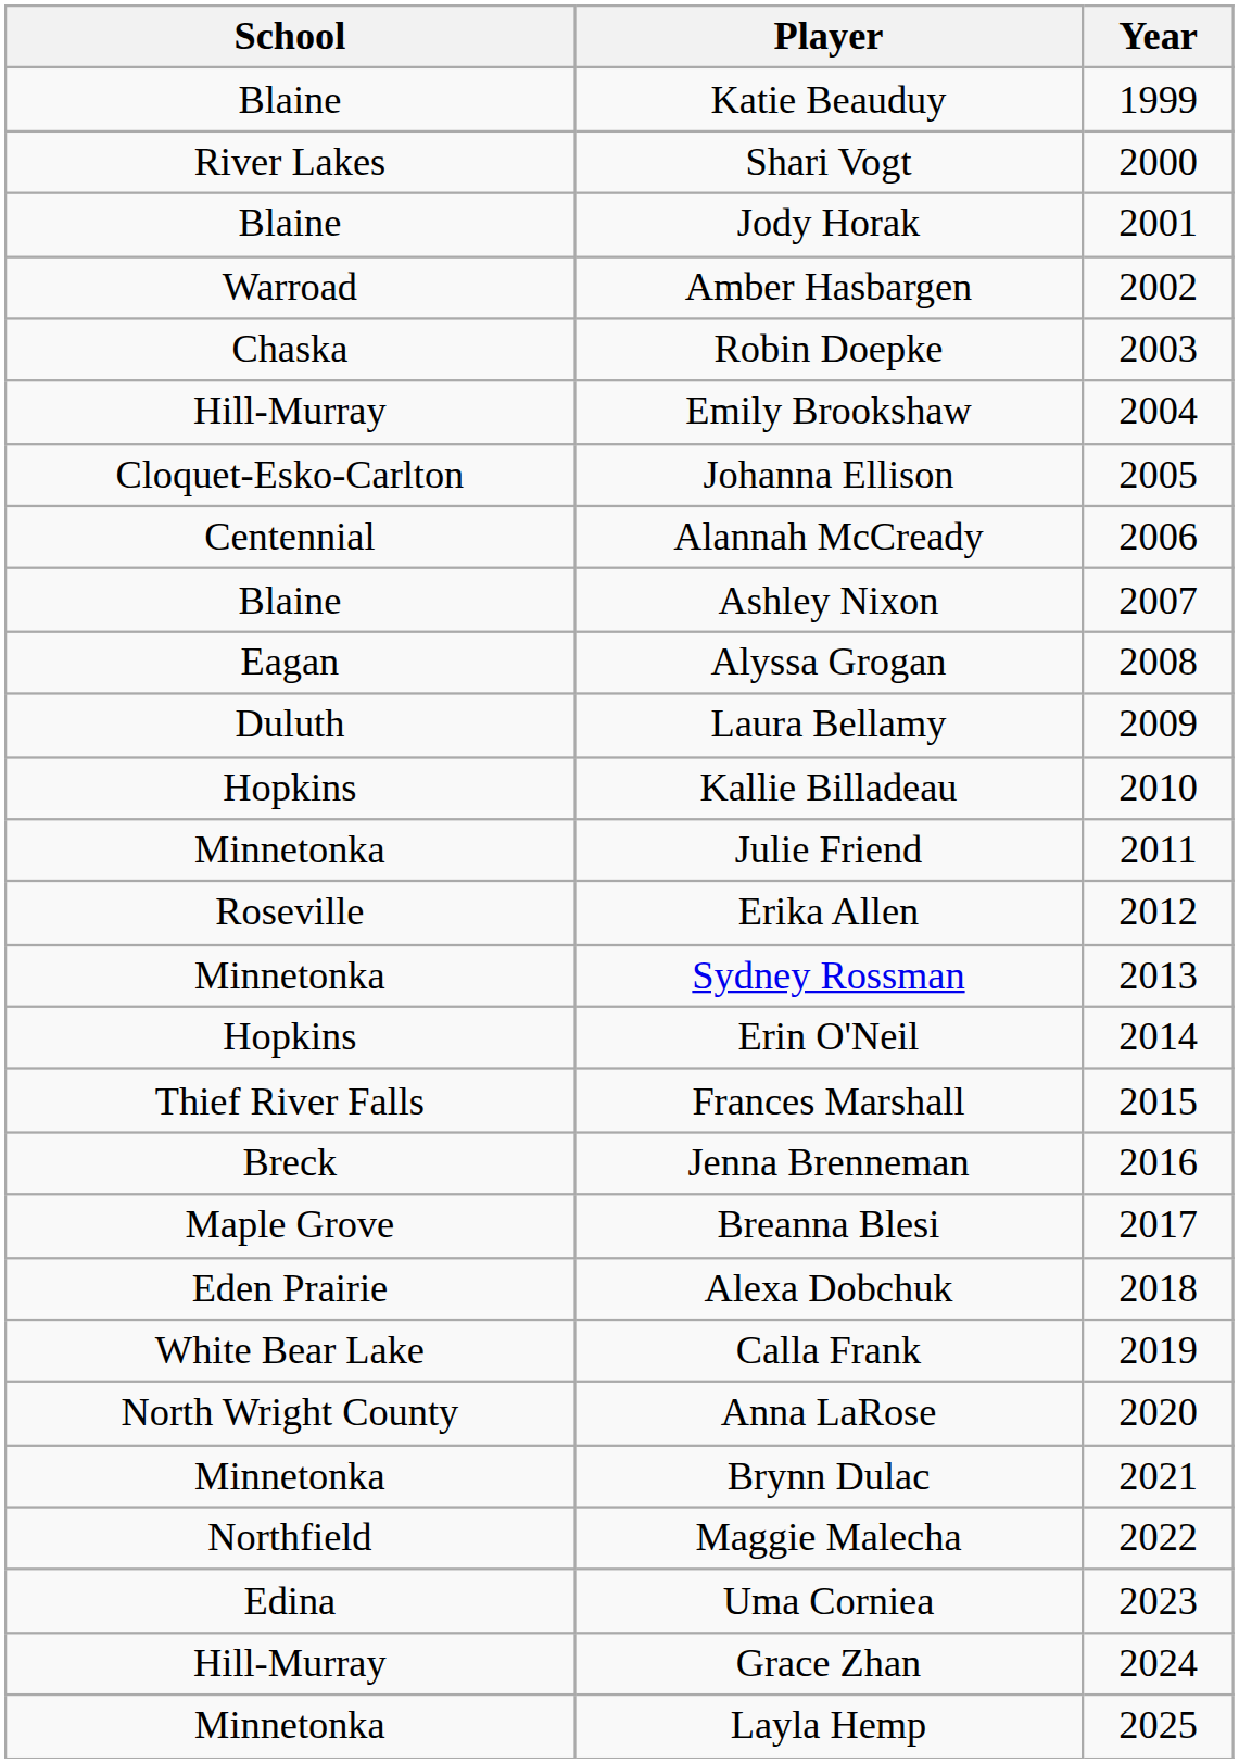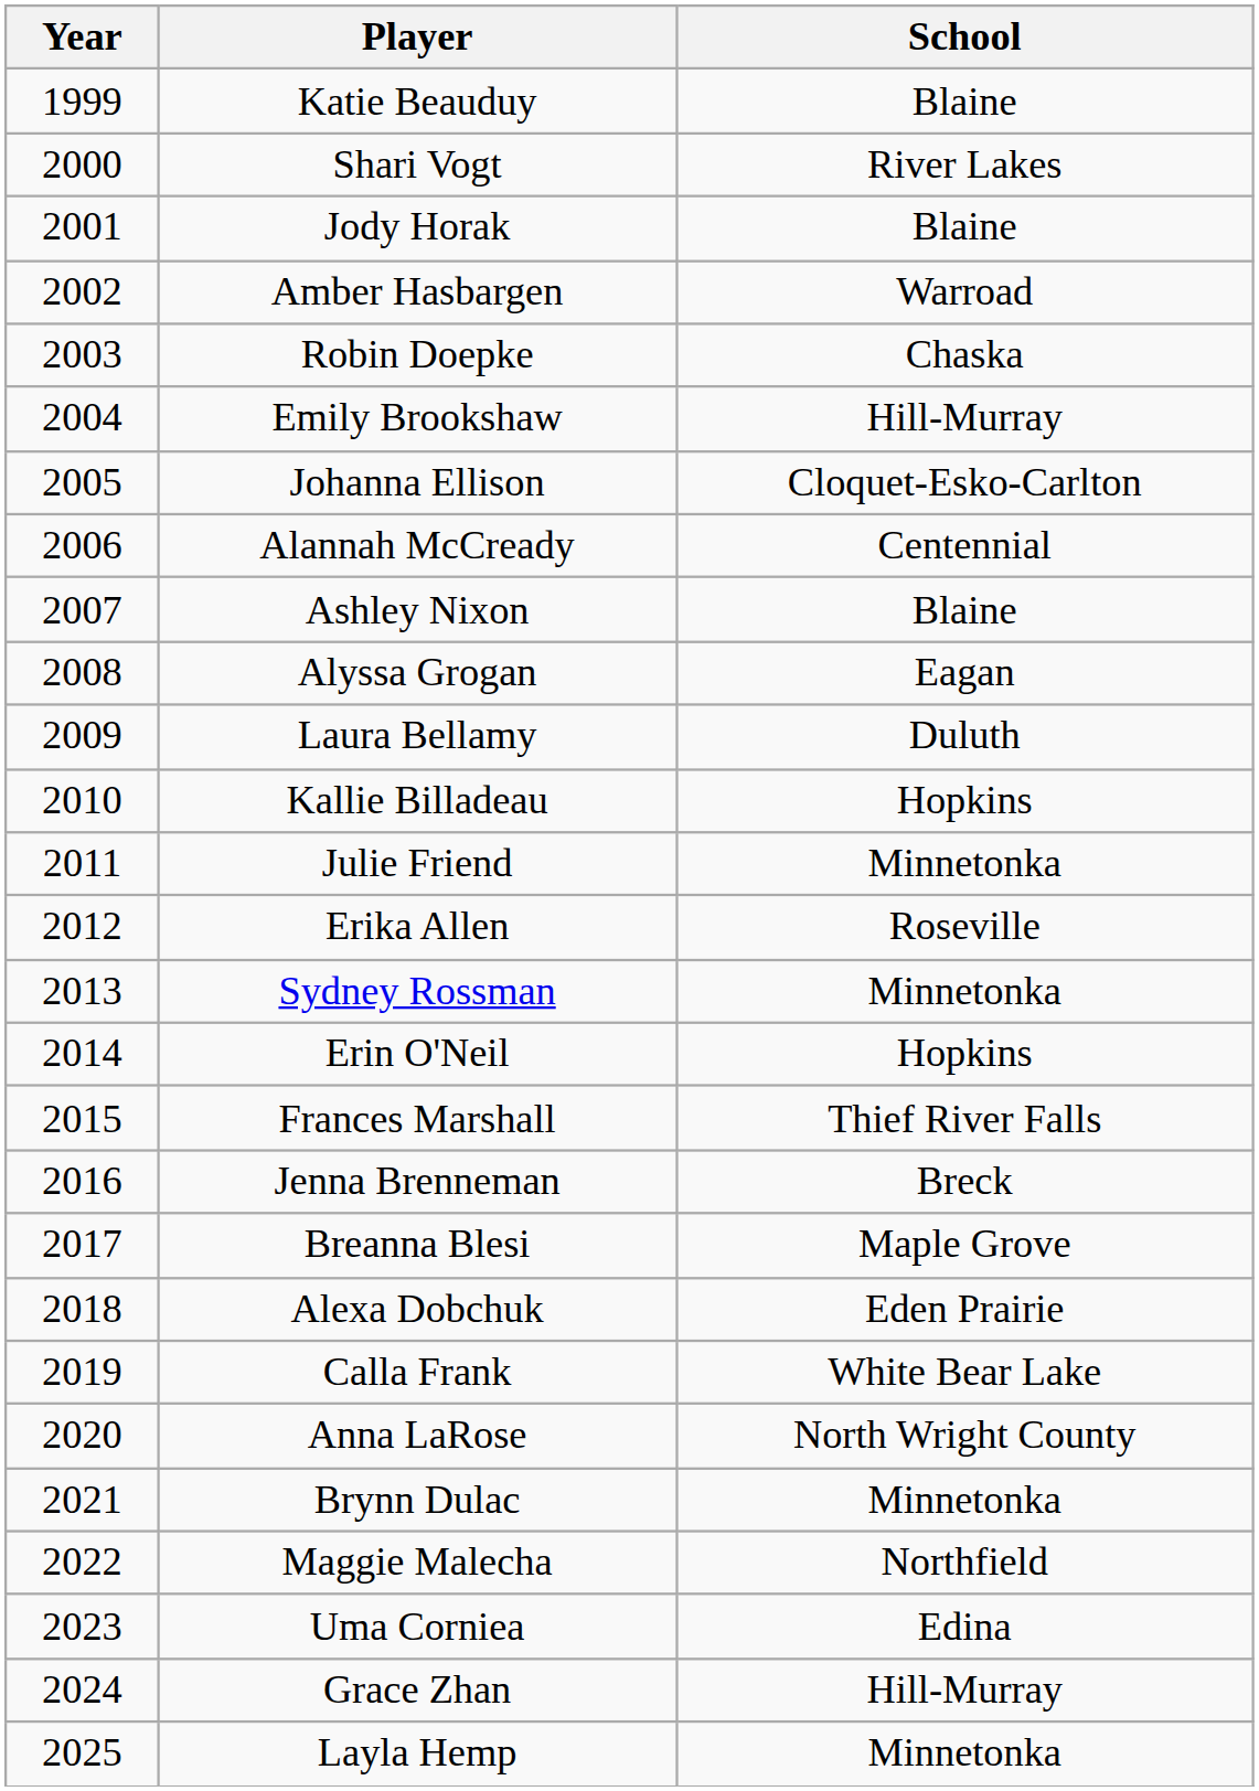columns swapped: Year <-> School
